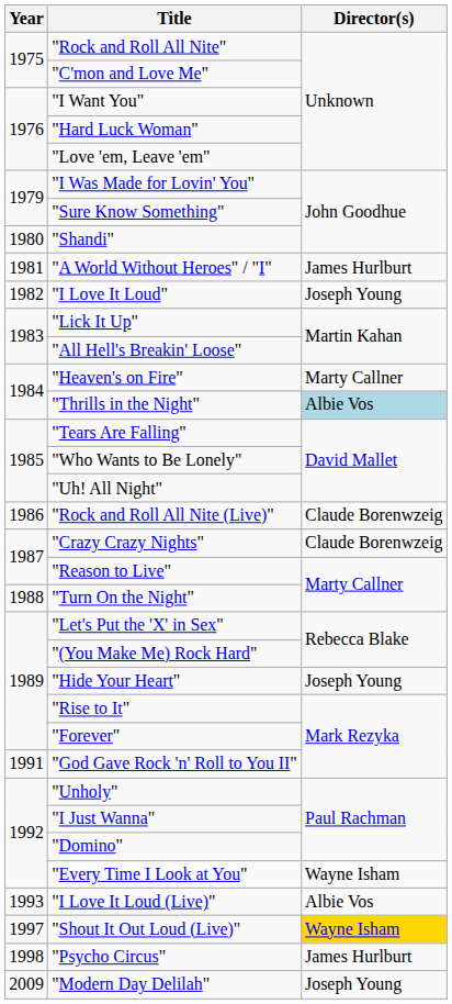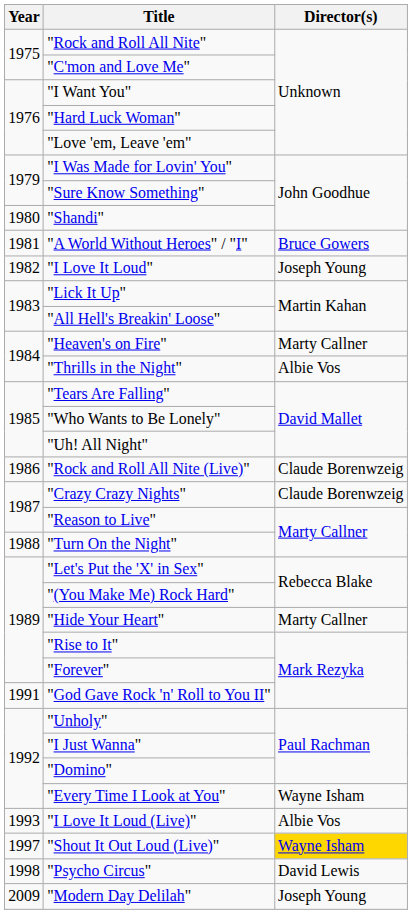"A World Without Heroes" / "I" | Director(s): James Hurlburt -> Bruce Gowers
"Thrills in the Night" | Director(s): lightblue background -> no background
"Hide Your Heart" | Director(s): Joseph Young -> Marty Callner
"Psycho Circus" | Director(s): James Hurlburt -> David Lewis
